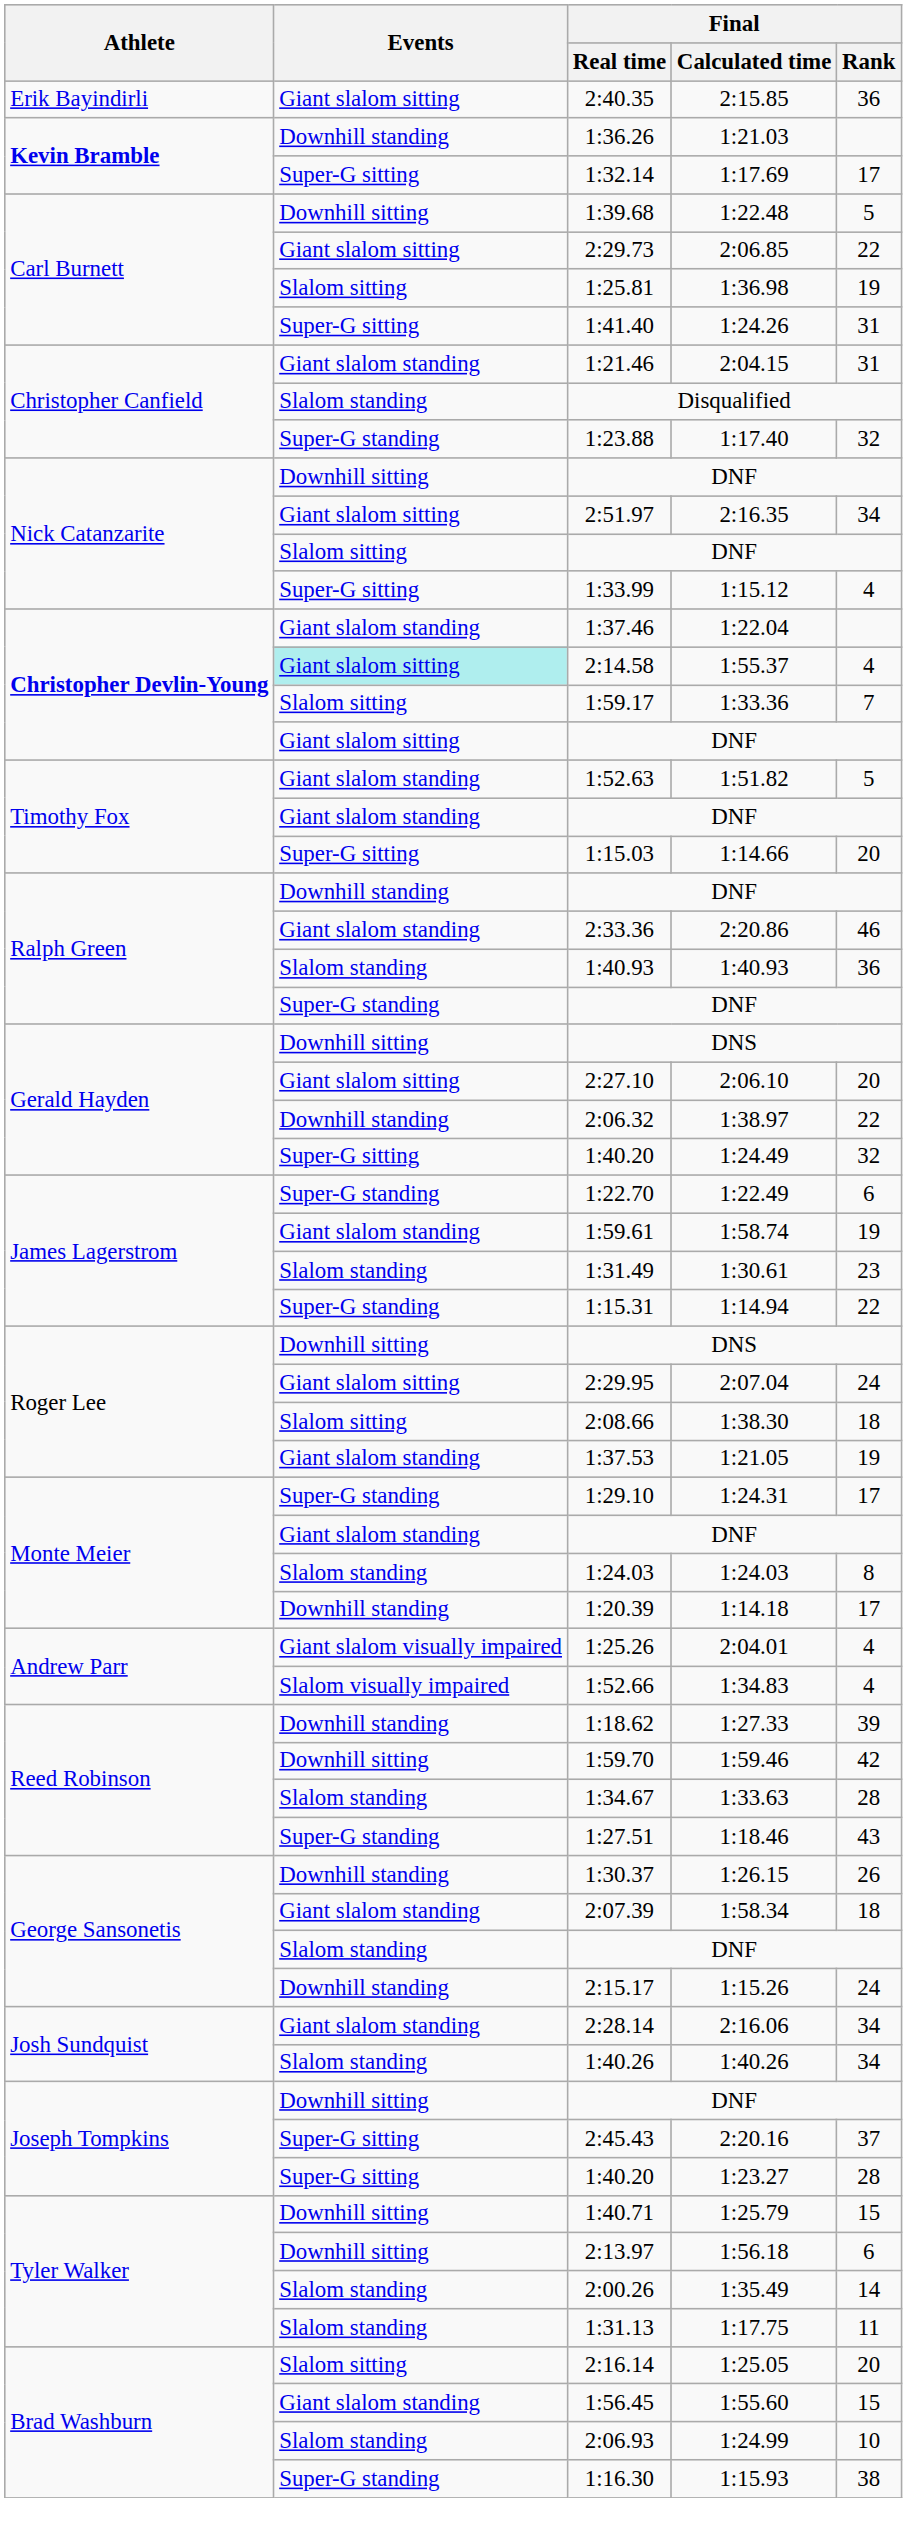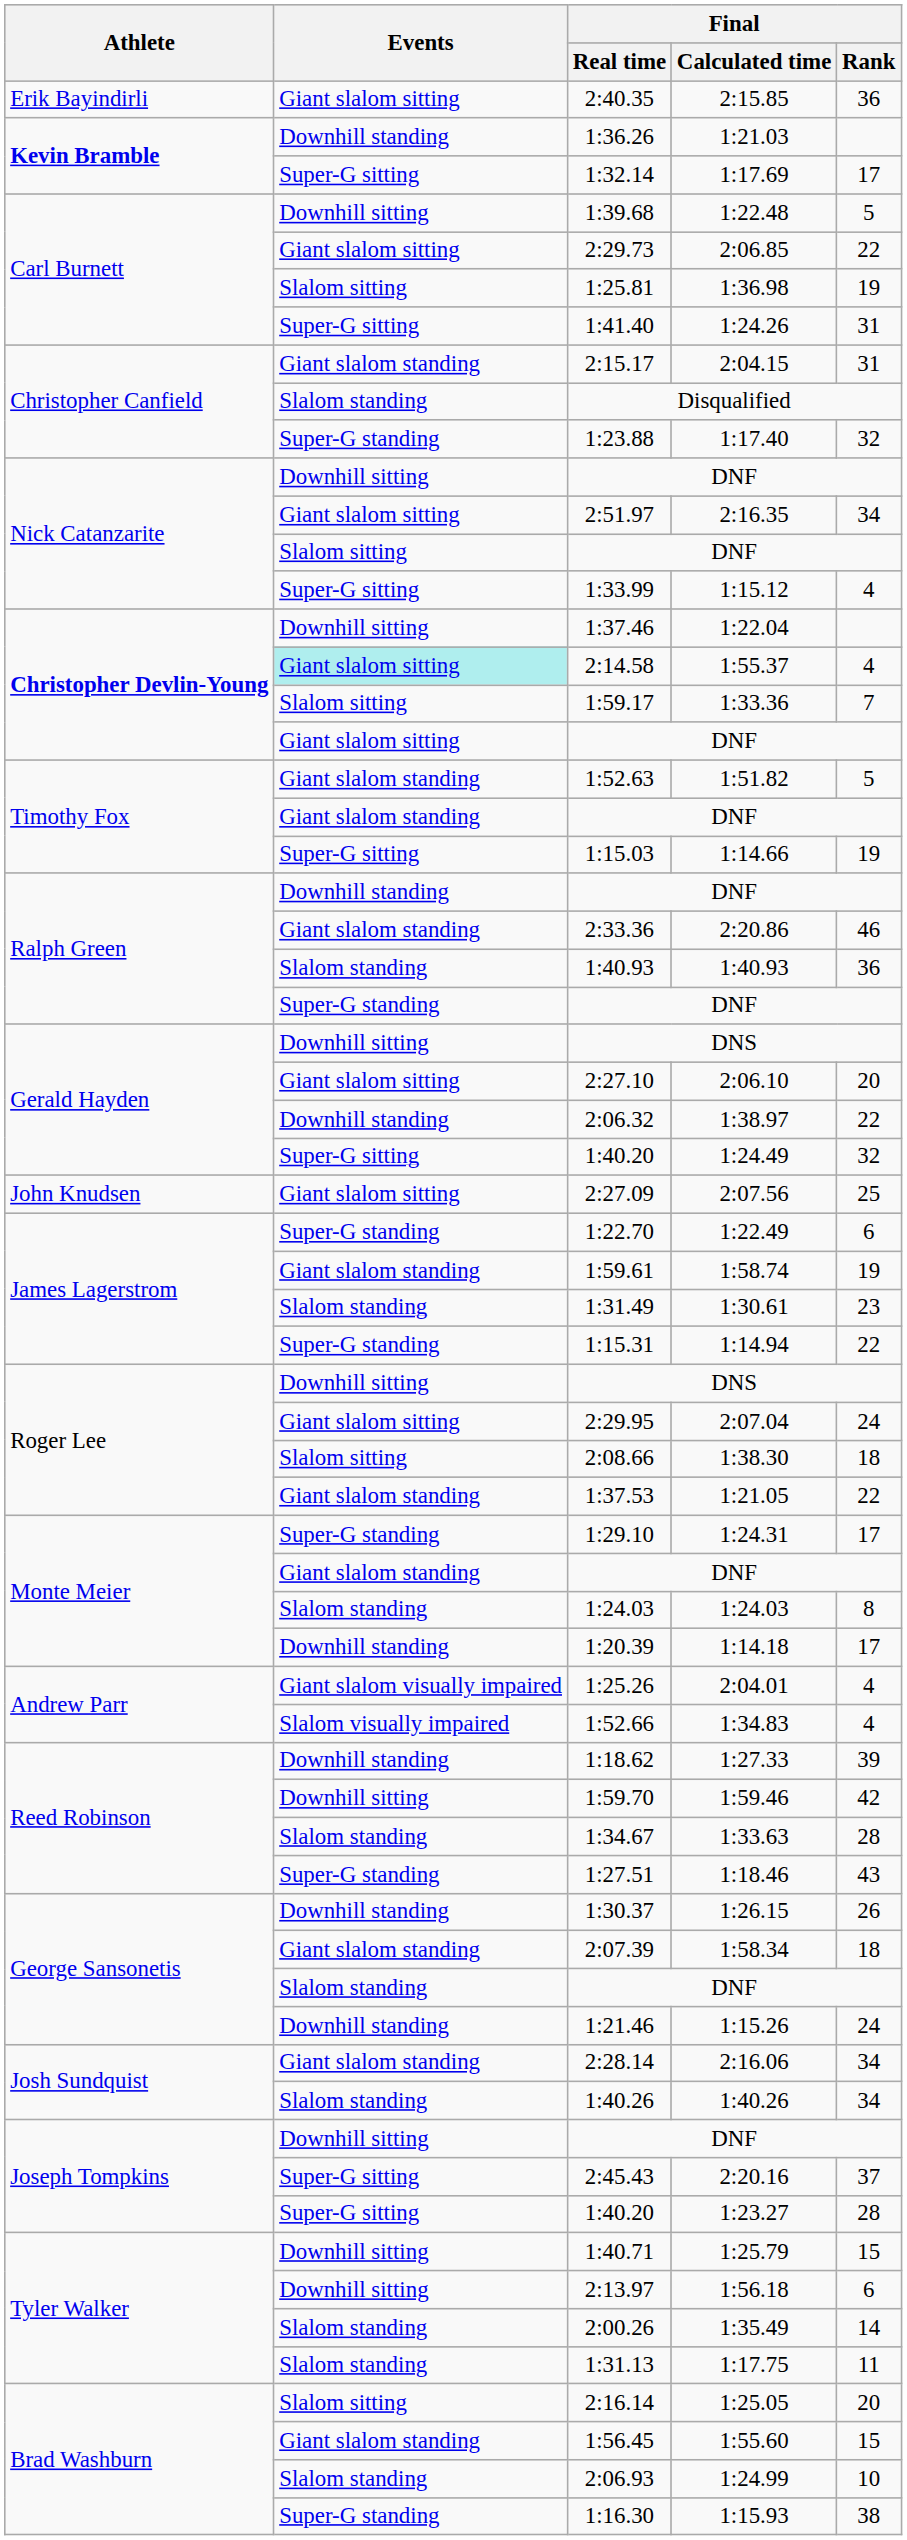2:04.15 | Final / Real time: 1:21.46 -> 2:15.17
1:22.04 | Events: Giant slalom standing -> Downhill sitting
1:14.66 | Final / Rank: 20 -> 19
+ row: John Knudsen | Giant slalom sitting | 2:27.09 | 2:07.56 | 25
1:21.05 | Final / Rank: 19 -> 22
1:15.26 | Final / Real time: 2:15.17 -> 1:21.46
